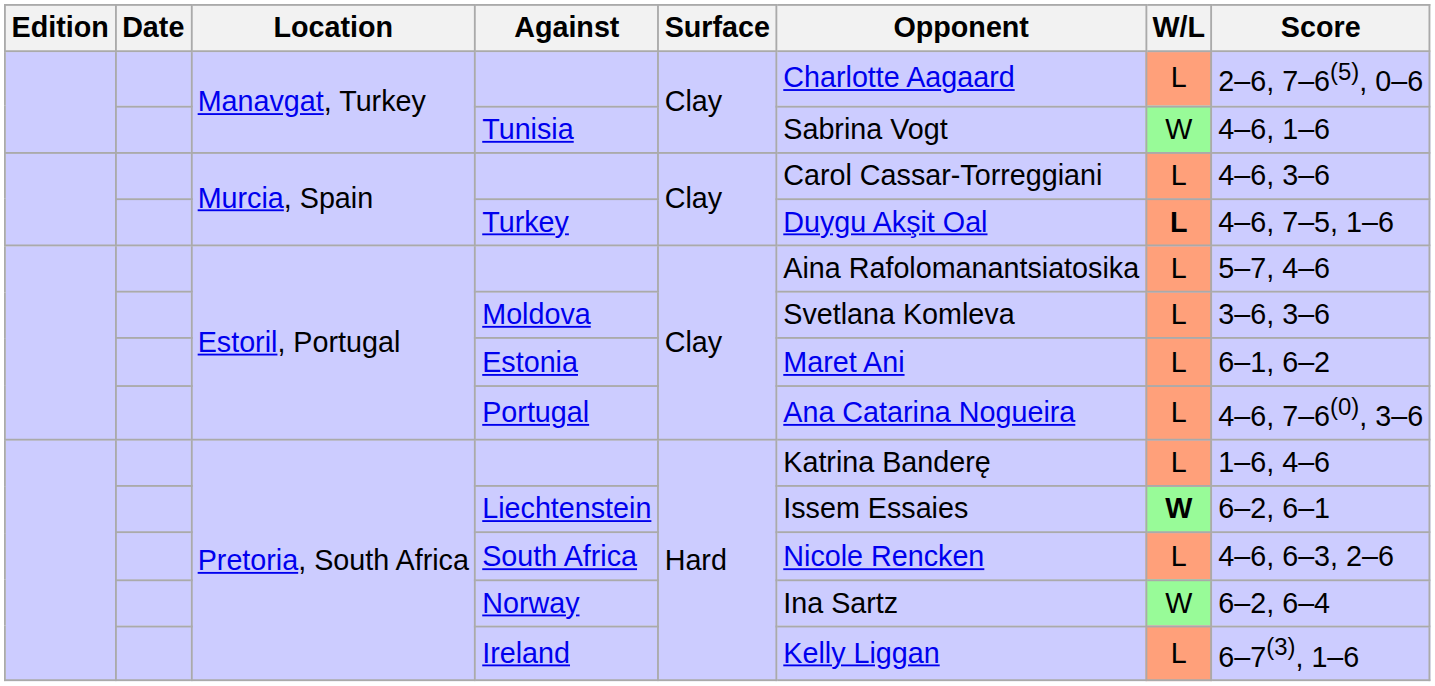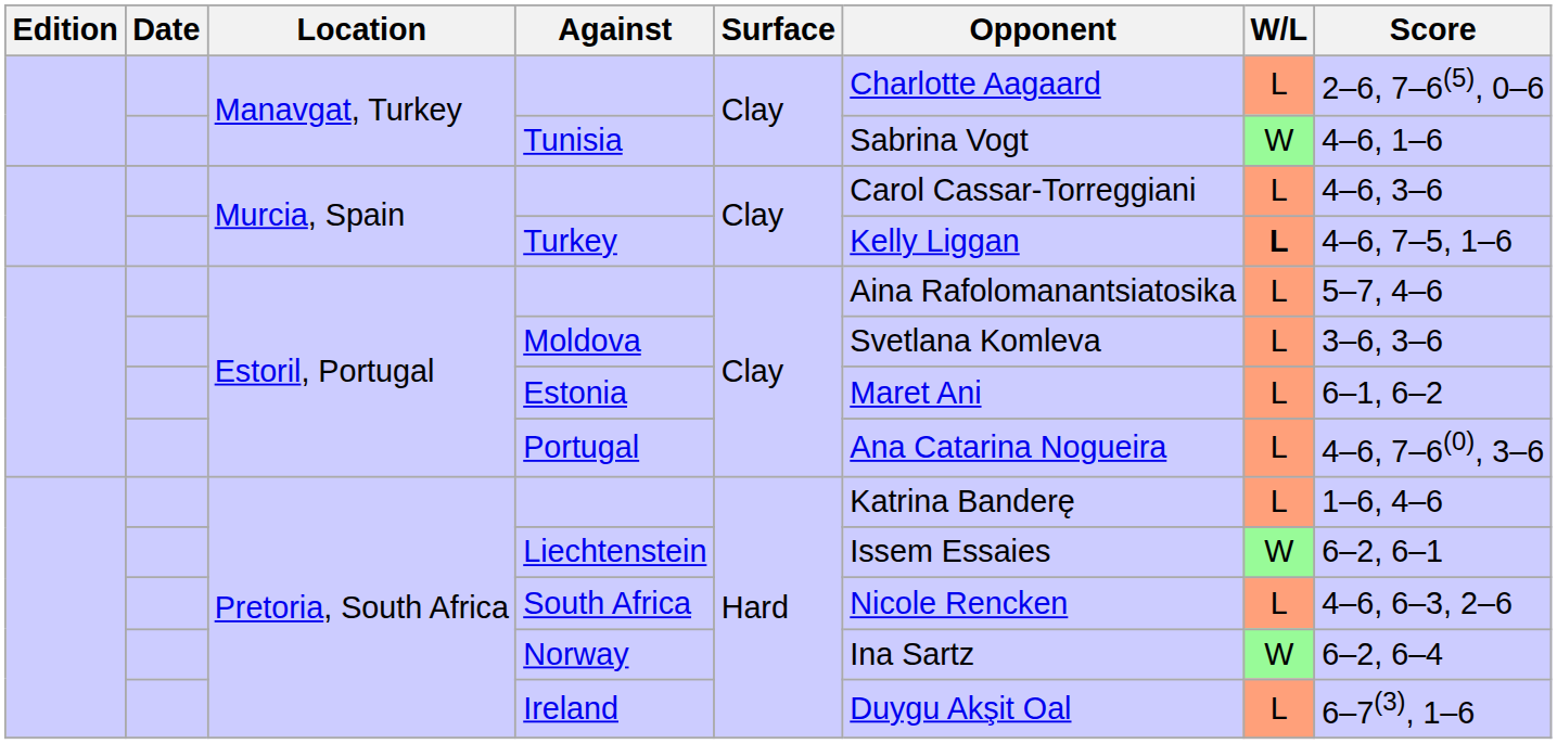Turkey | Opponent: Duygu Akşit Oal -> Kelly Liggan
Liechtenstein | W/L: bold -> normal
Ireland | Opponent: Kelly Liggan -> Duygu Akşit Oal
